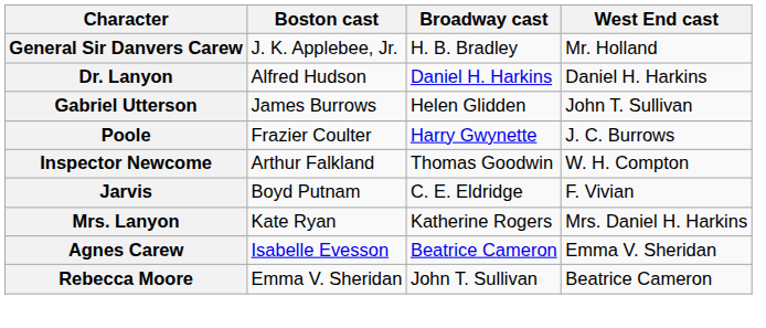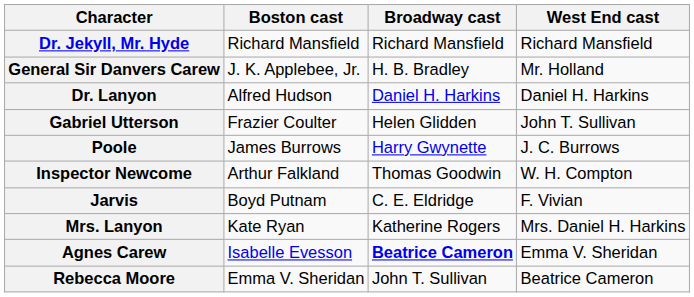+ row: Dr. Jekyll, Mr. Hyde | Richard Mansfield | Richard Mansfield | Richard Mansfield
Gabriel Utterson | Boston cast: James Burrows -> Frazier Coulter
Poole | Boston cast: Frazier Coulter -> James Burrows
Agnes Carew | Broadway cast: normal -> bold
